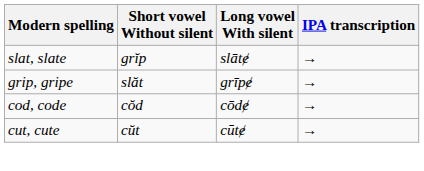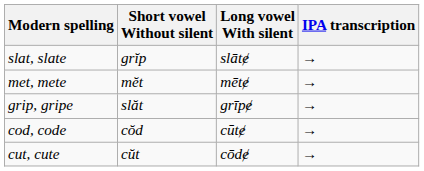+ row: met, mete | mĕt | mētɇ | →
cod, code | Long vowel With silent: cōdɇ -> cūtɇ
cut, cute | Long vowel With silent: cūtɇ -> cōdɇ
